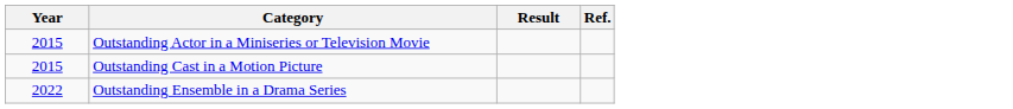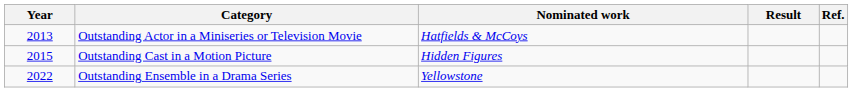+ column: Nominated work | Hatfields & McCoys | Hidden Figures | Yellowstone
Outstanding Actor in a Miniseries or Television Movie | Year: 2015 -> 2013
